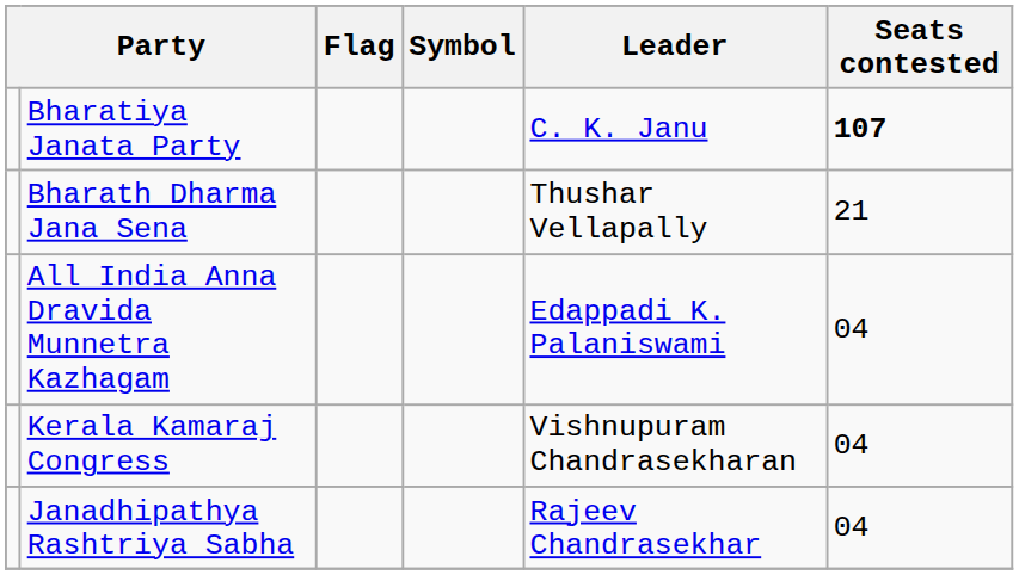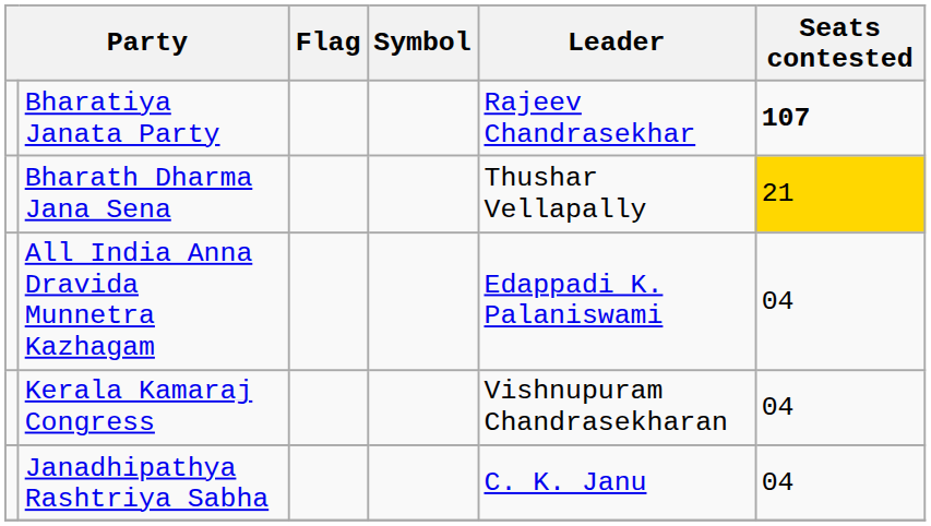Bharatiya Janata Party | Leader: C. K. Janu -> Rajeev Chandrasekhar
Bharath Dharma Jana Sena | Seats contested: no background -> gold background
Janadhipathya Rashtriya Sabha | Leader: Rajeev Chandrasekhar -> C. K. Janu
